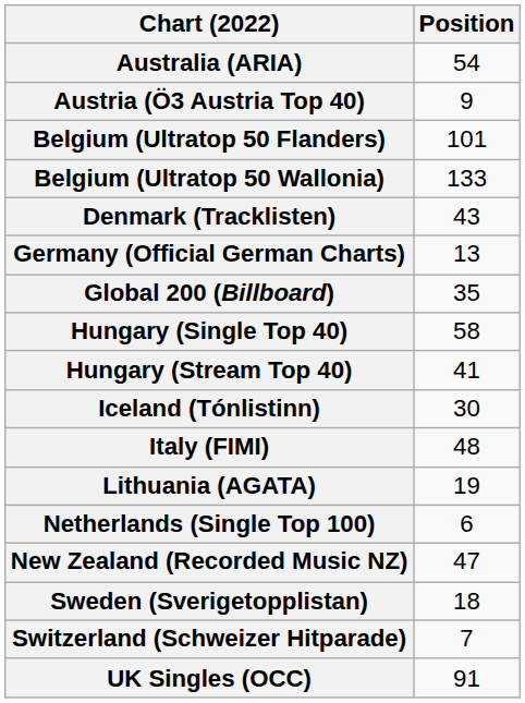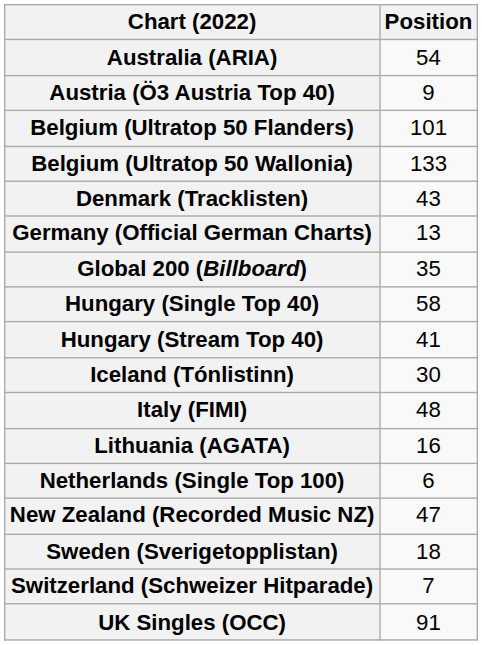Lithuania (AGATA) | Position: 19 -> 16
